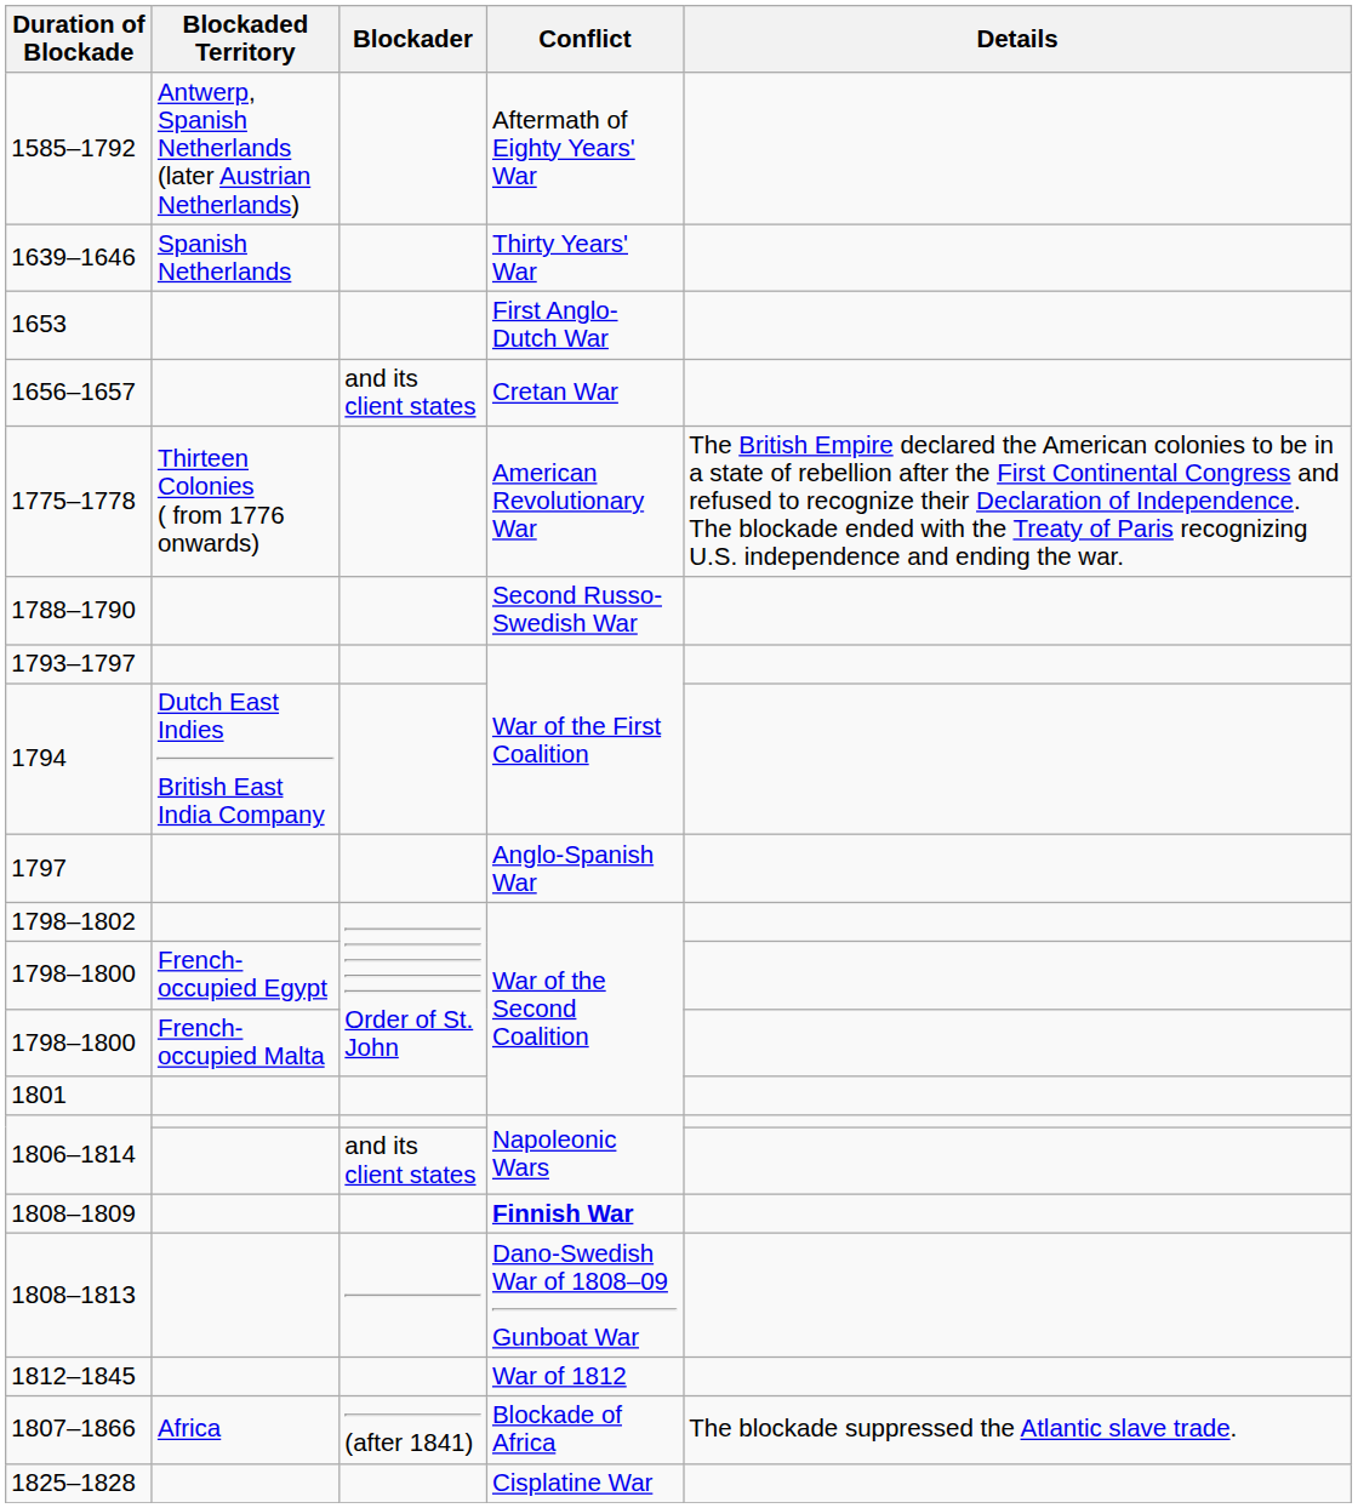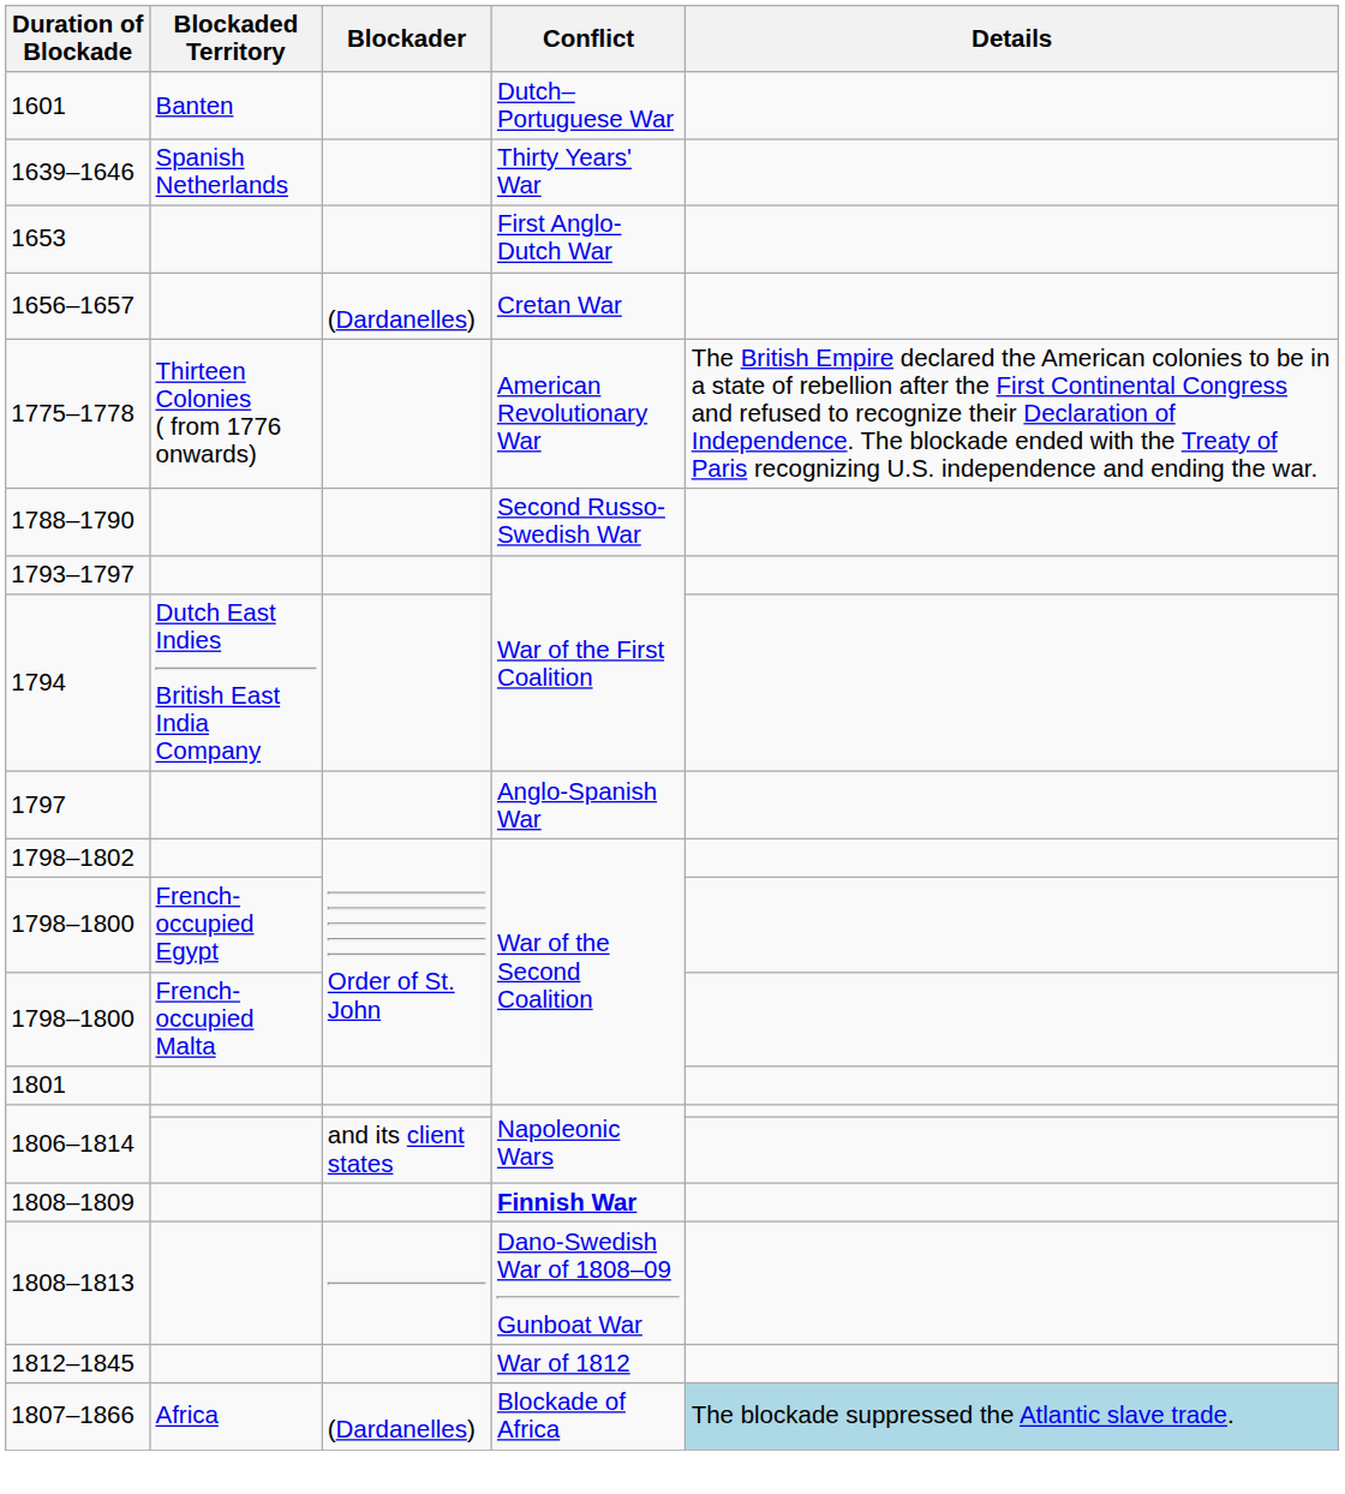- row: 1585–1792 | Antwerp, Spanish Netherlands (later Austrian Netherlands) | Aftermath of Eighty Years' War
+ row: 1601 | Banten | Dutch–Portuguese War
1656–1657 | Blockader: and its client states -> (Dardanelles)
1807–1866 | Blockader: (after 1841) -> (Dardanelles)
1807–1866 | Details: no background -> lightblue background
- row: 1825–1828 | Cisplatine War
